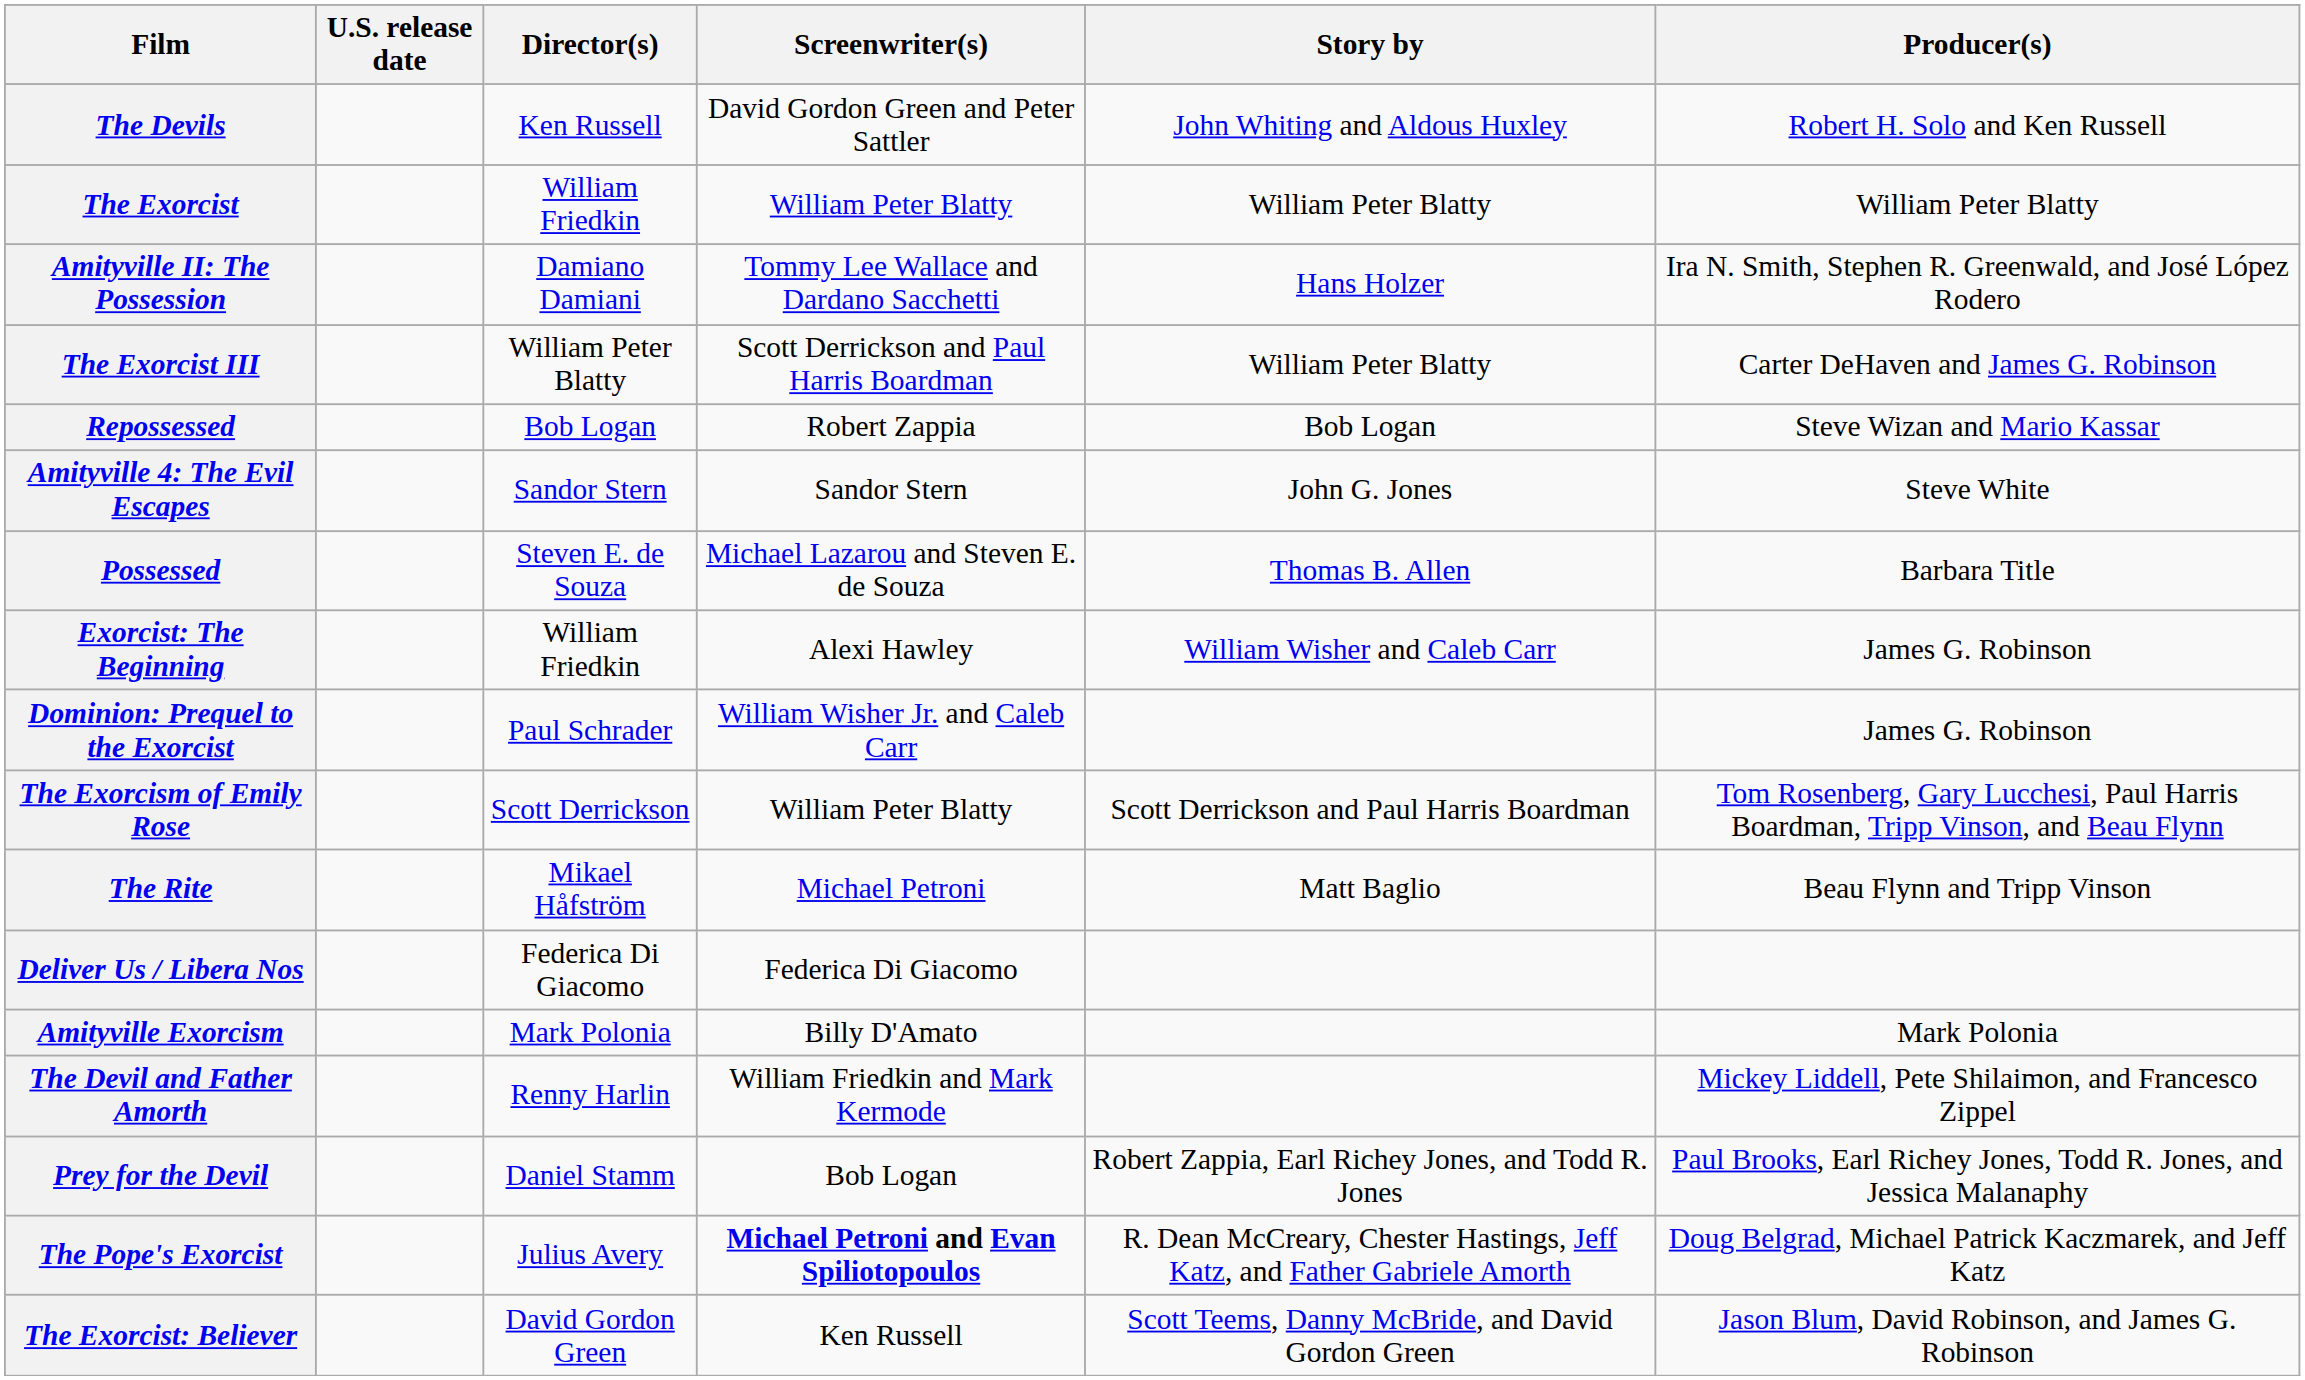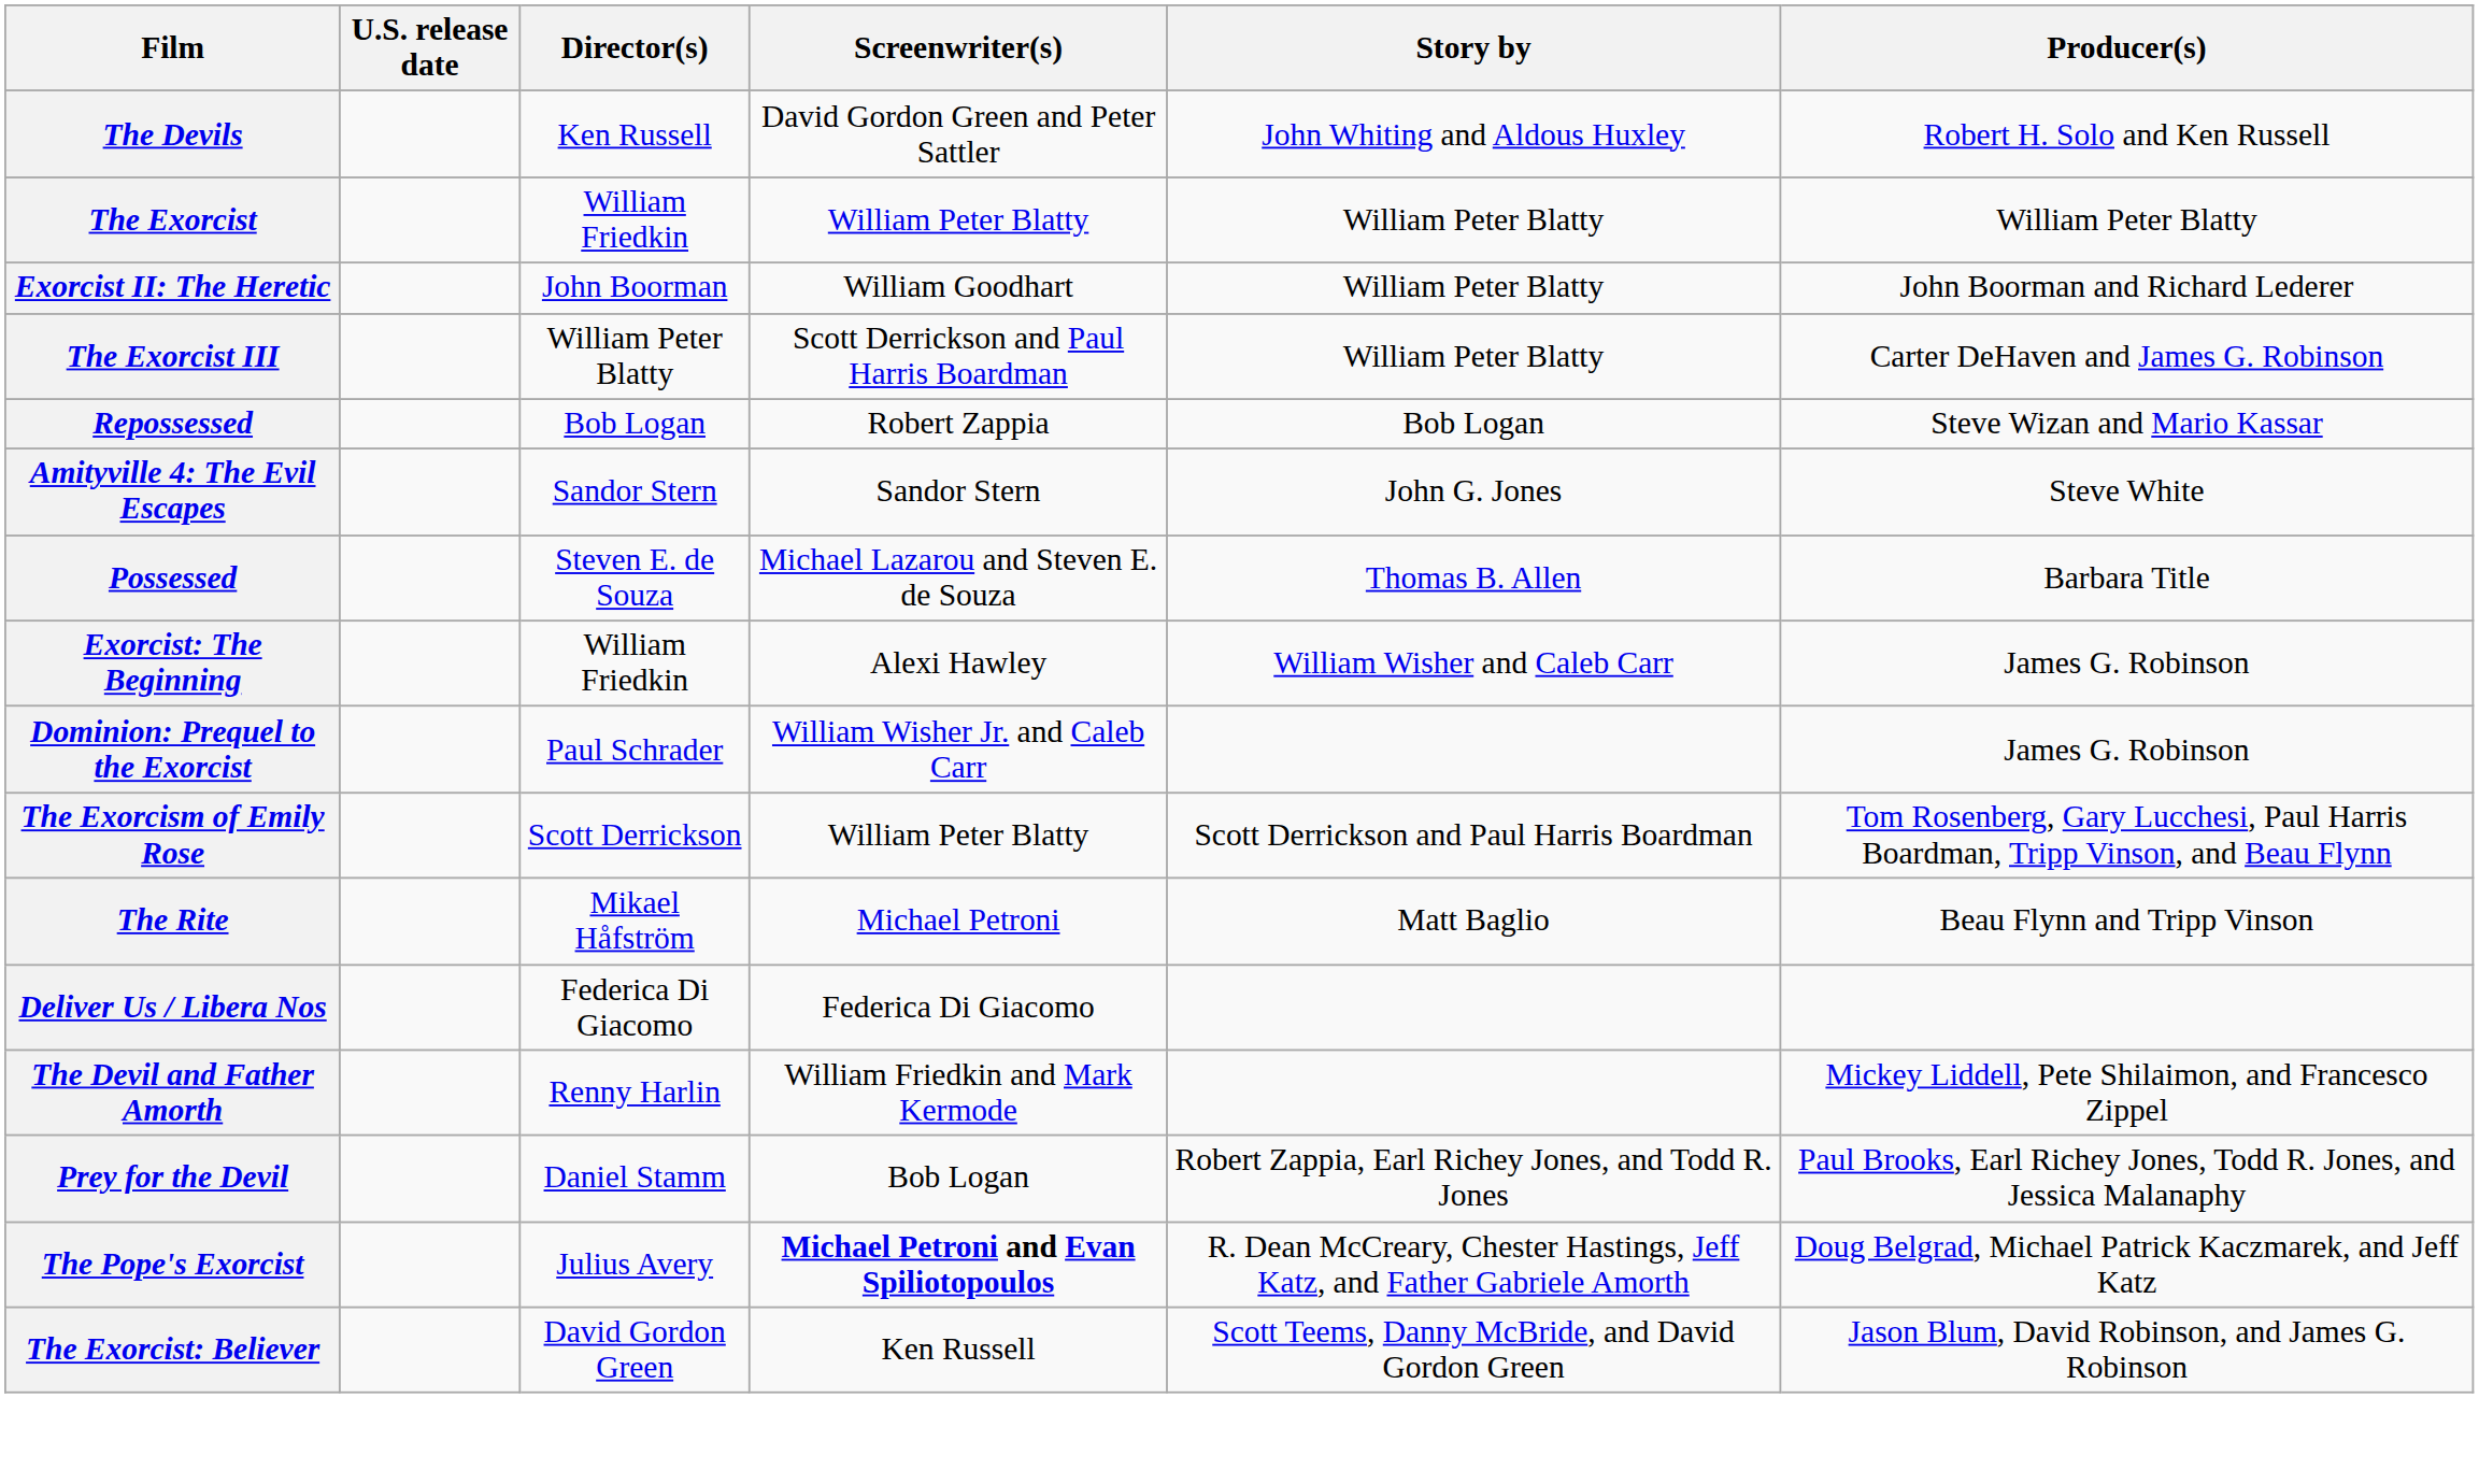+ row: Exorcist II: The Heretic | John Boorman | William Goodhart | William Peter Blatty | John Boorman and Richard Lederer
- row: Amityville II: The Possession | Damiano Damiani | Tommy Lee Wallace and Dardano Sacchetti | Hans Holzer | Ira N. Smith, Stephen R. Greenwald, and José López Rodero
- row: Amityville Exorcism | Mark Polonia | Billy D'Amato | Mark Polonia
